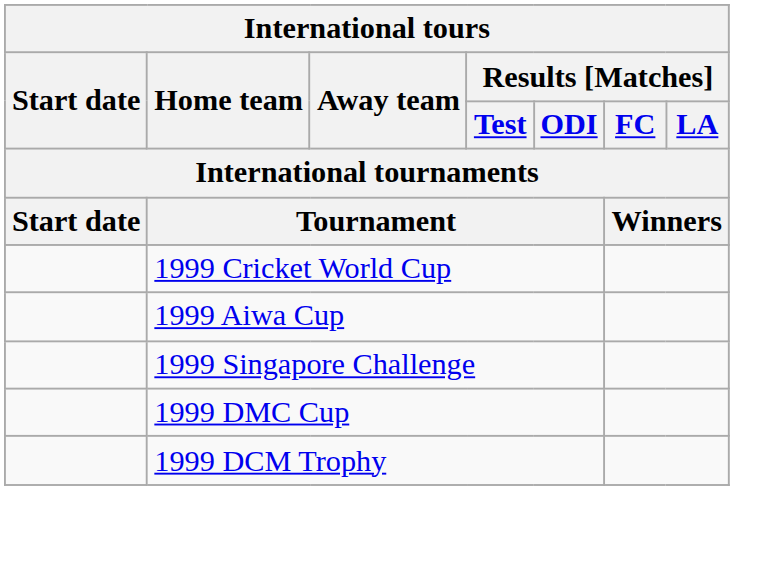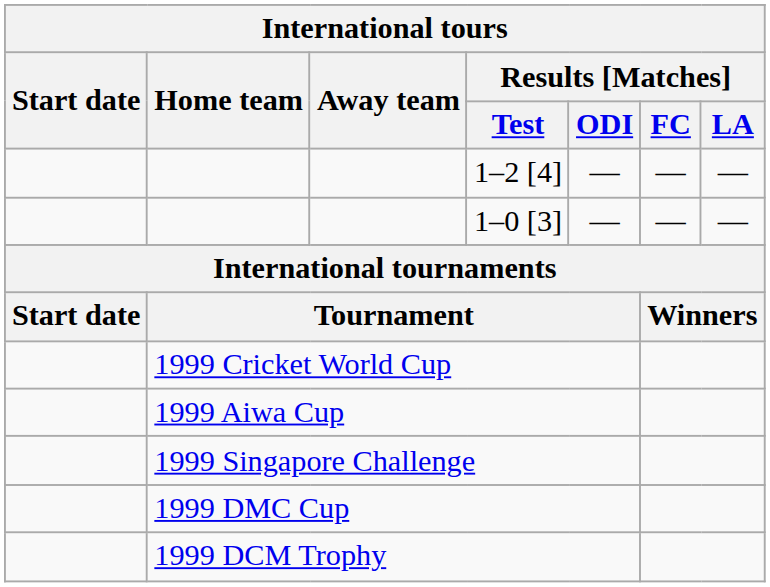+ row: 1–2 [4] | — | — | —
+ row: 1–0 [3] | — | — | —
